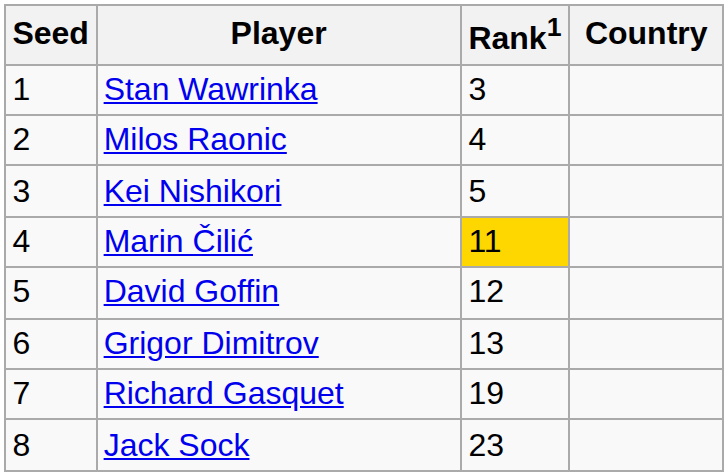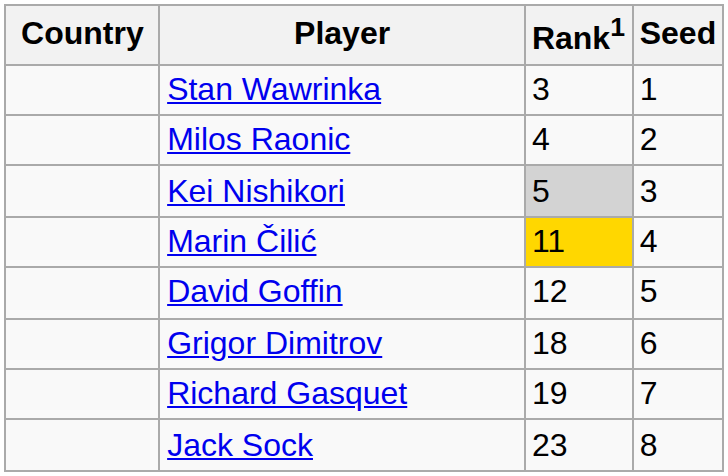columns swapped: Country <-> Seed
Kei Nishikori | Rank1: no background -> lightgrey background
Grigor Dimitrov | Rank1: 13 -> 18
